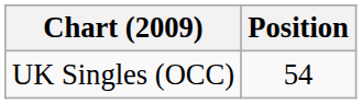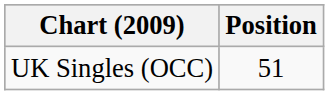UK Singles (OCC) | Position: 54 -> 51
